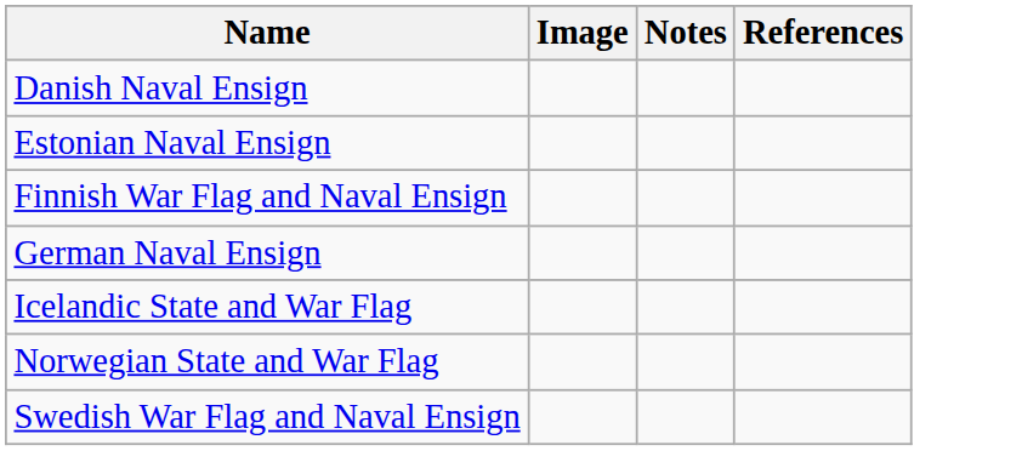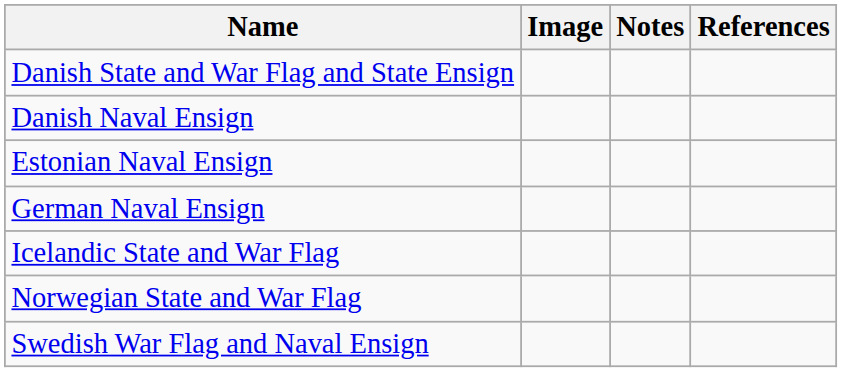+ row: Danish State and War Flag and State Ensign
- row: Finnish War Flag and Naval Ensign
